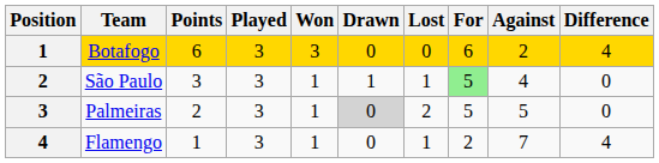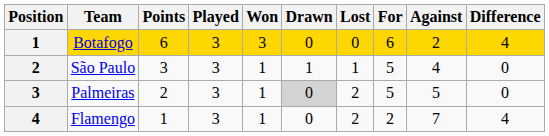São Paulo | For: lightgreen background -> no background
Flamengo | Lost: 1 -> 2
